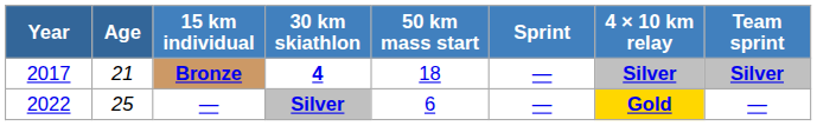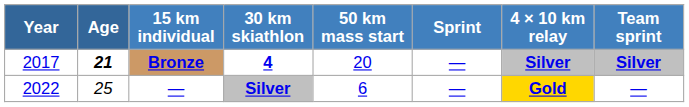Bronze | Age: normal -> bold
Bronze | 50 km mass start: 18 -> 20
